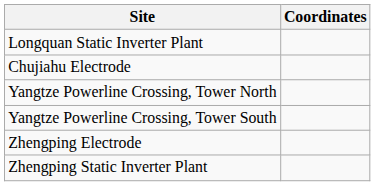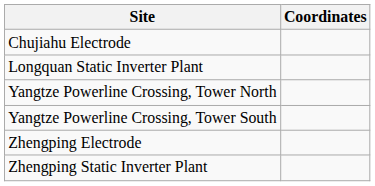rows swapped: Longquan Static Inverter Plant <-> Chujiahu Electrode
